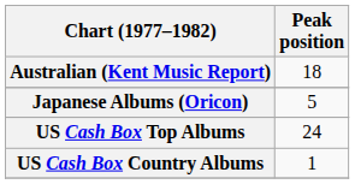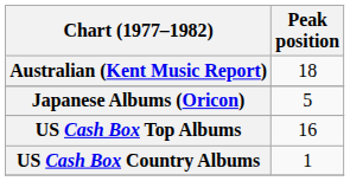US Cash Box Top Albums | Peak position: 24 -> 16
